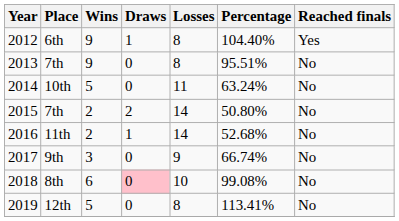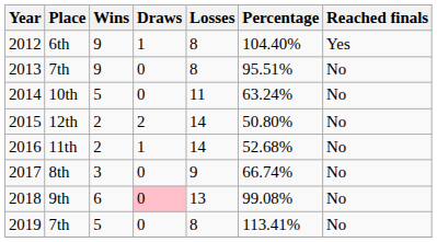2015 | Place: 7th -> 12th
2017 | Place: 9th -> 8th
2018 | Place: 8th -> 9th
2018 | Losses: 10 -> 13
2019 | Place: 12th -> 7th
